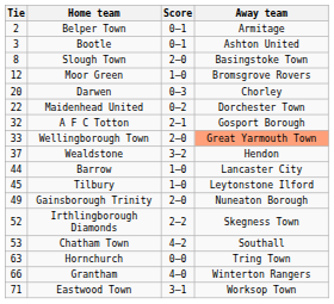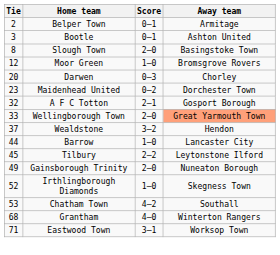Maidenhead United | Tie: 22 -> 23
Tilbury | Score: 1–0 -> 2–2
Irthlingborough Diamonds | Score: 2–2 -> 1–0
- row: 63 | Hornchurch | 0–0 | Tring Town
Grantham | Tie: 66 -> 68
